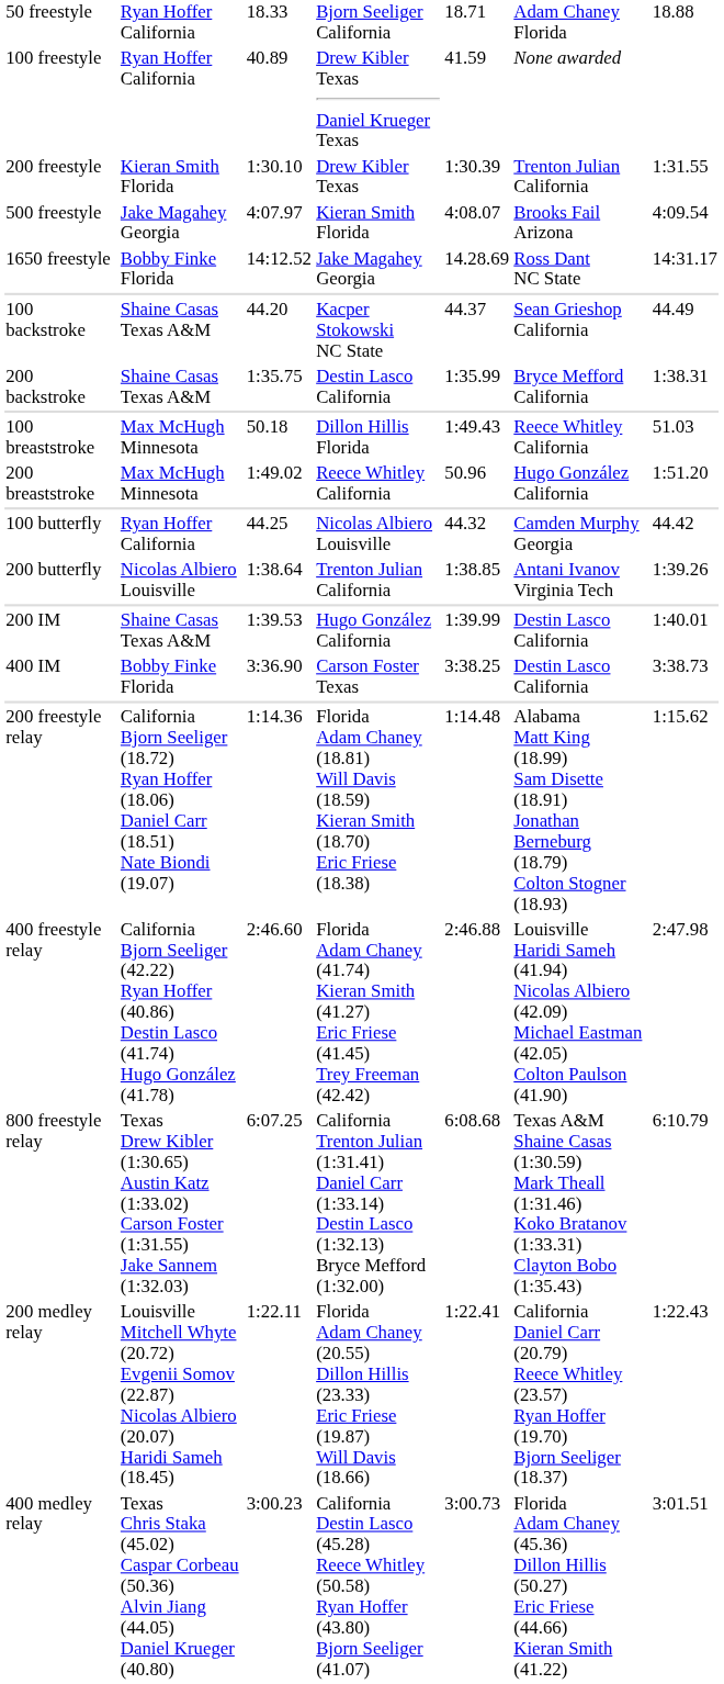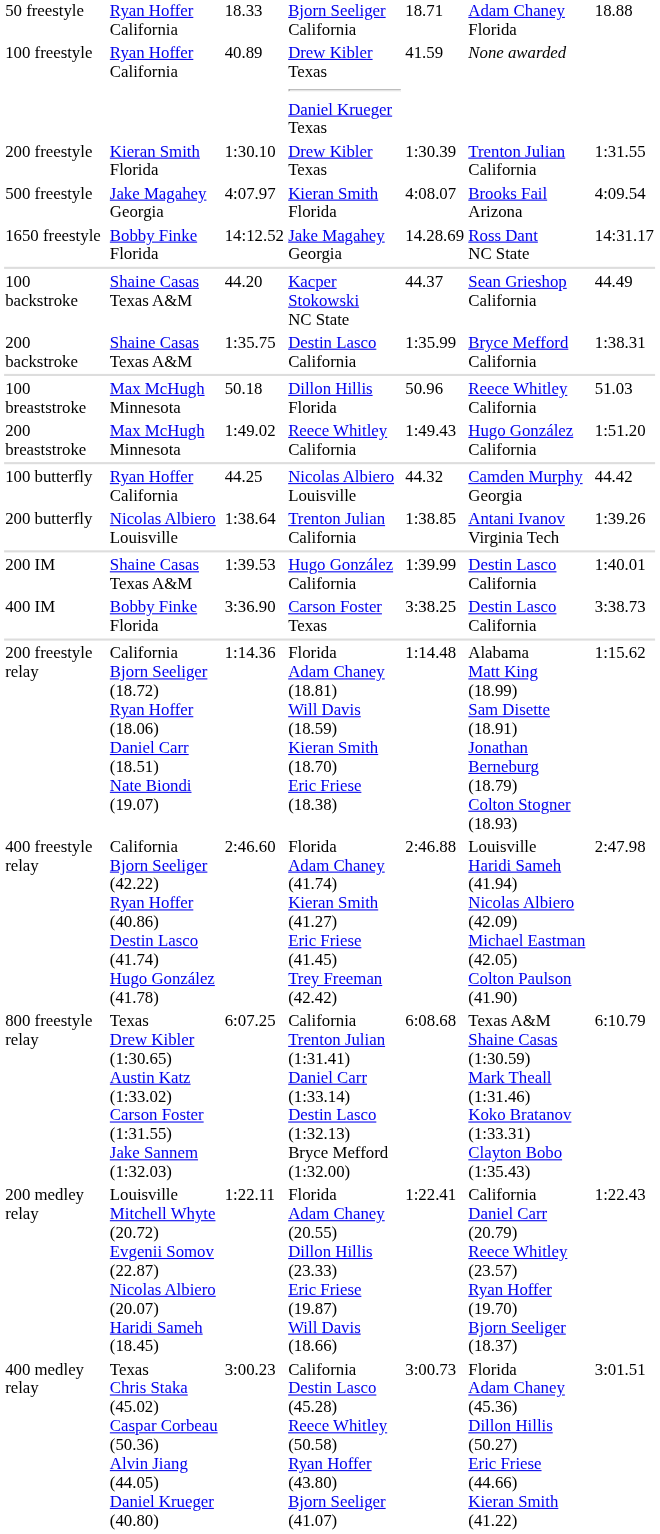100 breaststroke | column 5: 1:49.43 -> 50.96
200 breaststroke | column 5: 50.96 -> 1:49.43
